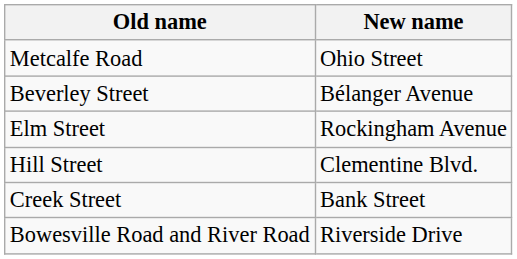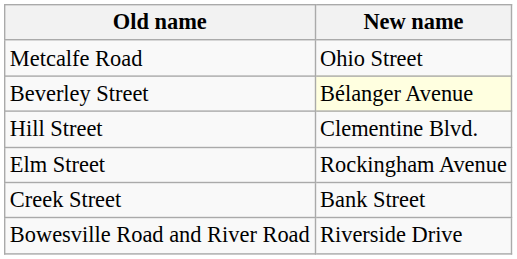Beverley Street | New name: no background -> lightyellow background
rows swapped: Hill Street <-> Elm Street
